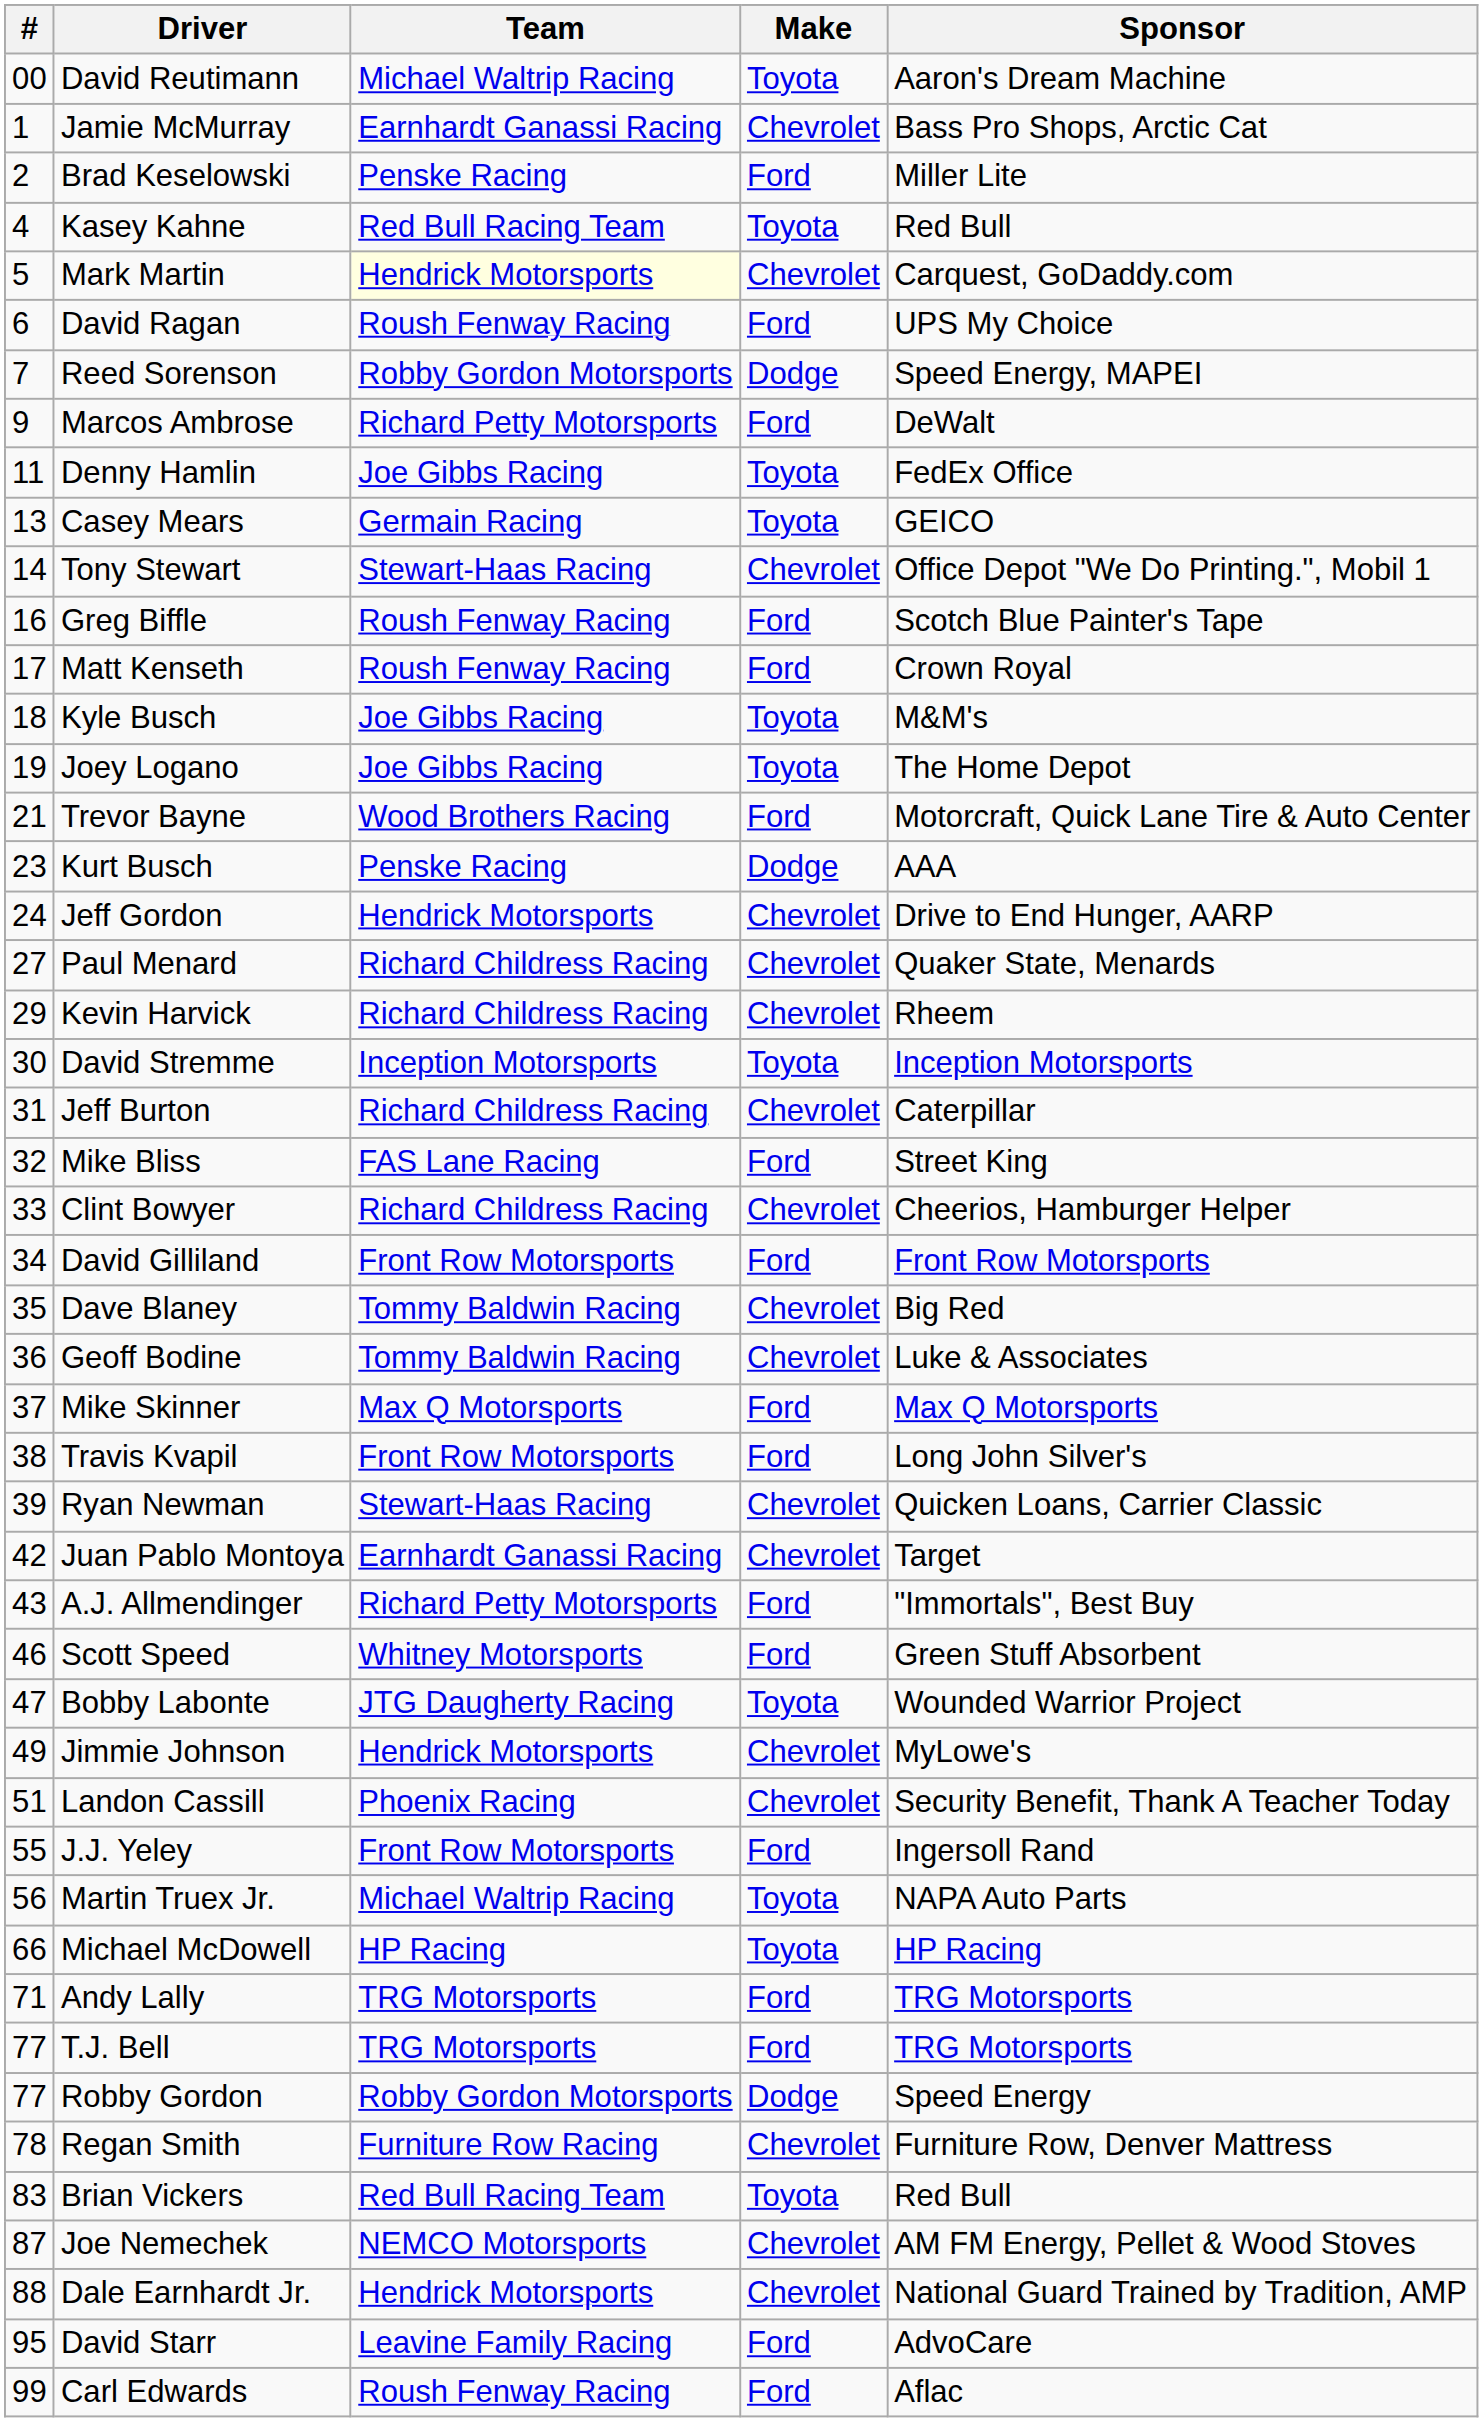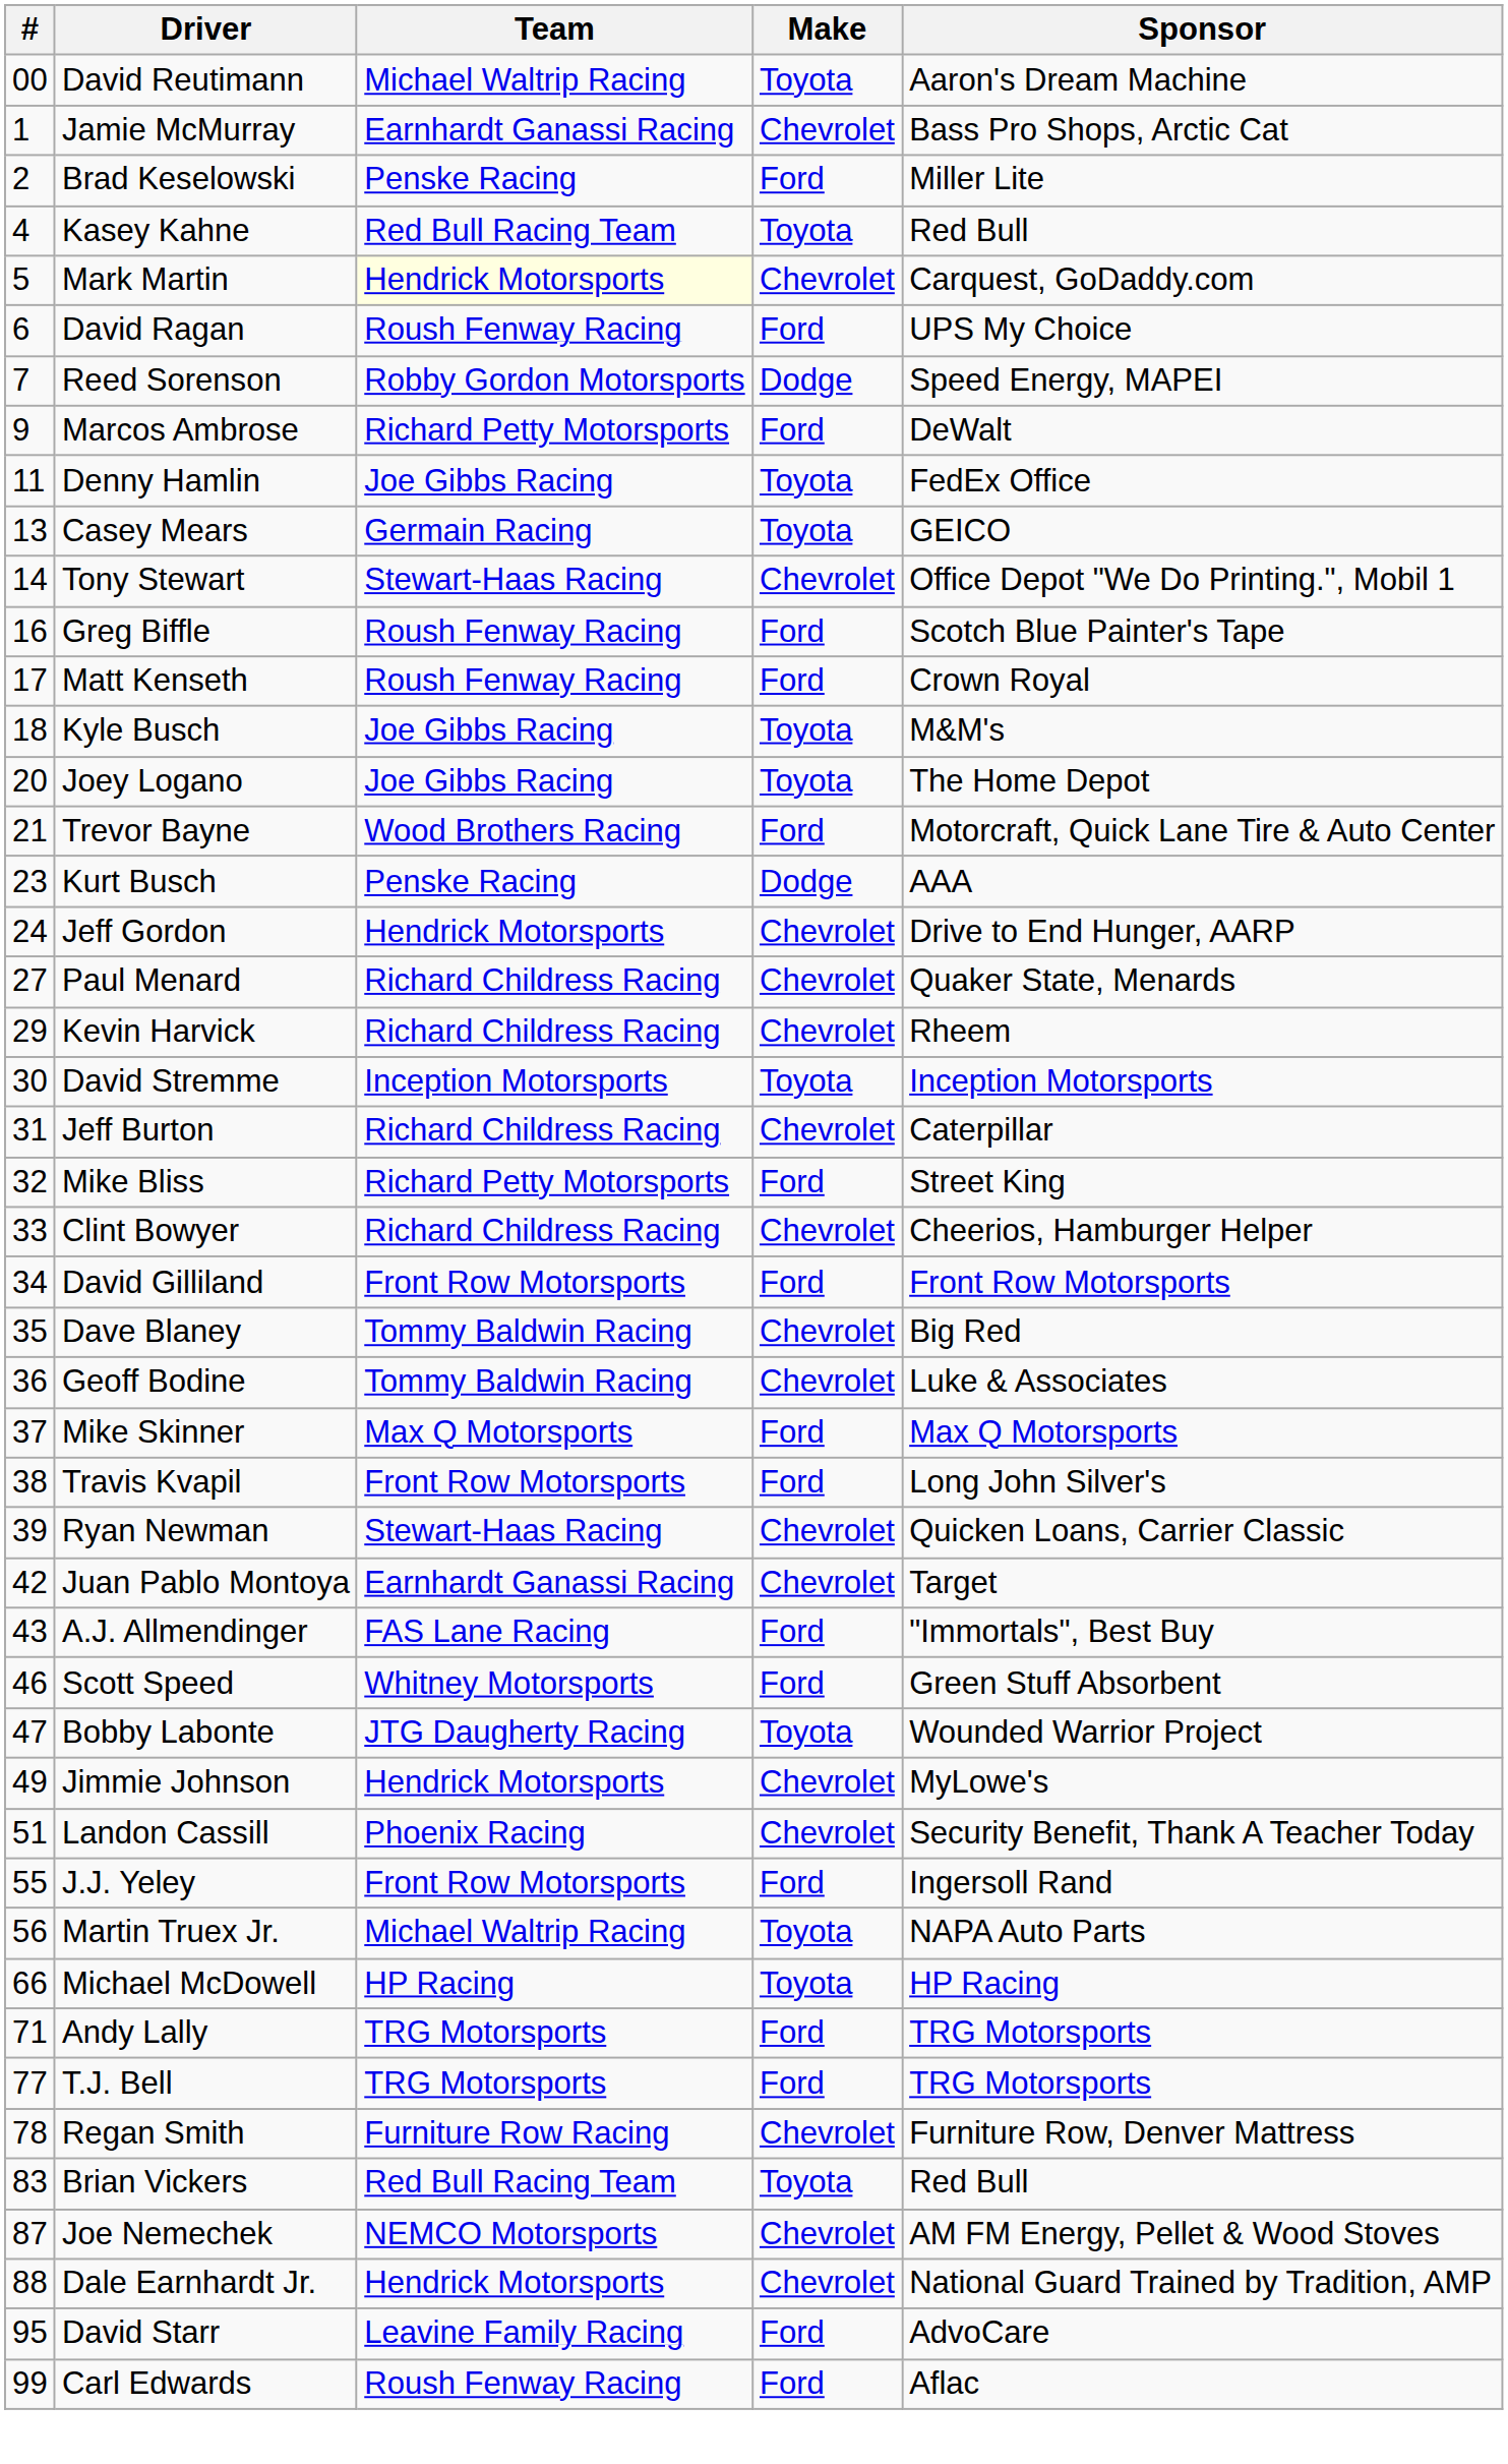Joey Logano | #: 19 -> 20
Mike Bliss | Team: FAS Lane Racing -> Richard Petty Motorsports
A.J. Allmendinger | Team: Richard Petty Motorsports -> FAS Lane Racing
- row: 77 | Robby Gordon | Robby Gordon Motorsports | Dodge | Speed Energy
